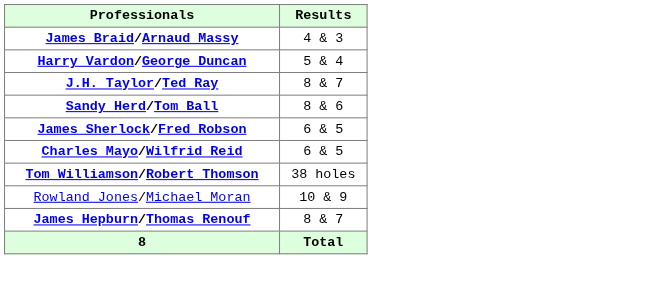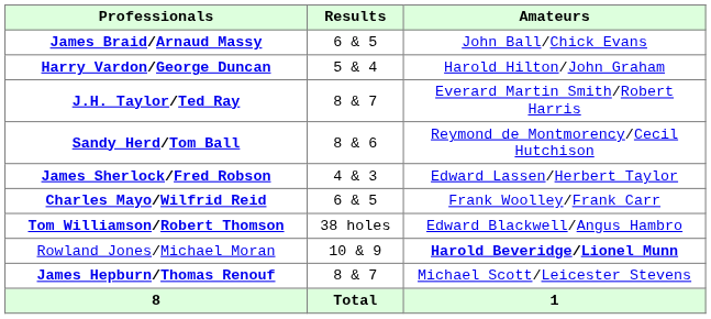+ column: Amateurs | John Ball/Chick Evans | Harold Hilton/John Graham | Everard Martin Smith/Robert Harris | Reymond de Montmorency/Cecil Hutchison | Edward Lassen/Herbert Taylor | Frank Woolley/Frank Carr | Edward Blackwell/Angus Hambro | Harold Beveridge/Lionel Munn | Michael Scott/Leicester Stevens | 1
James Braid/Arnaud Massy | Results: 4 & 3 -> 6 & 5
James Sherlock/Fred Robson | Results: 6 & 5 -> 4 & 3
